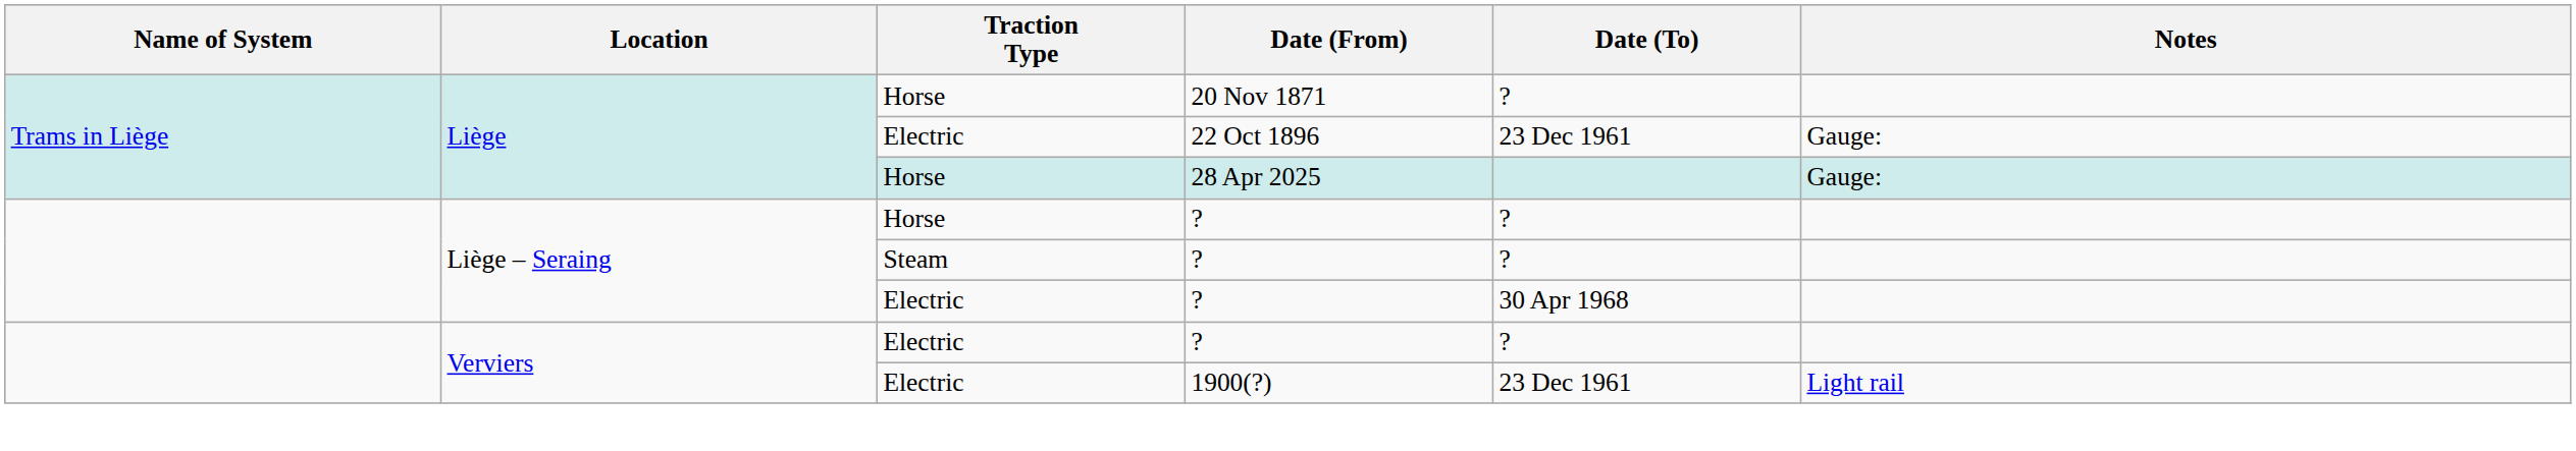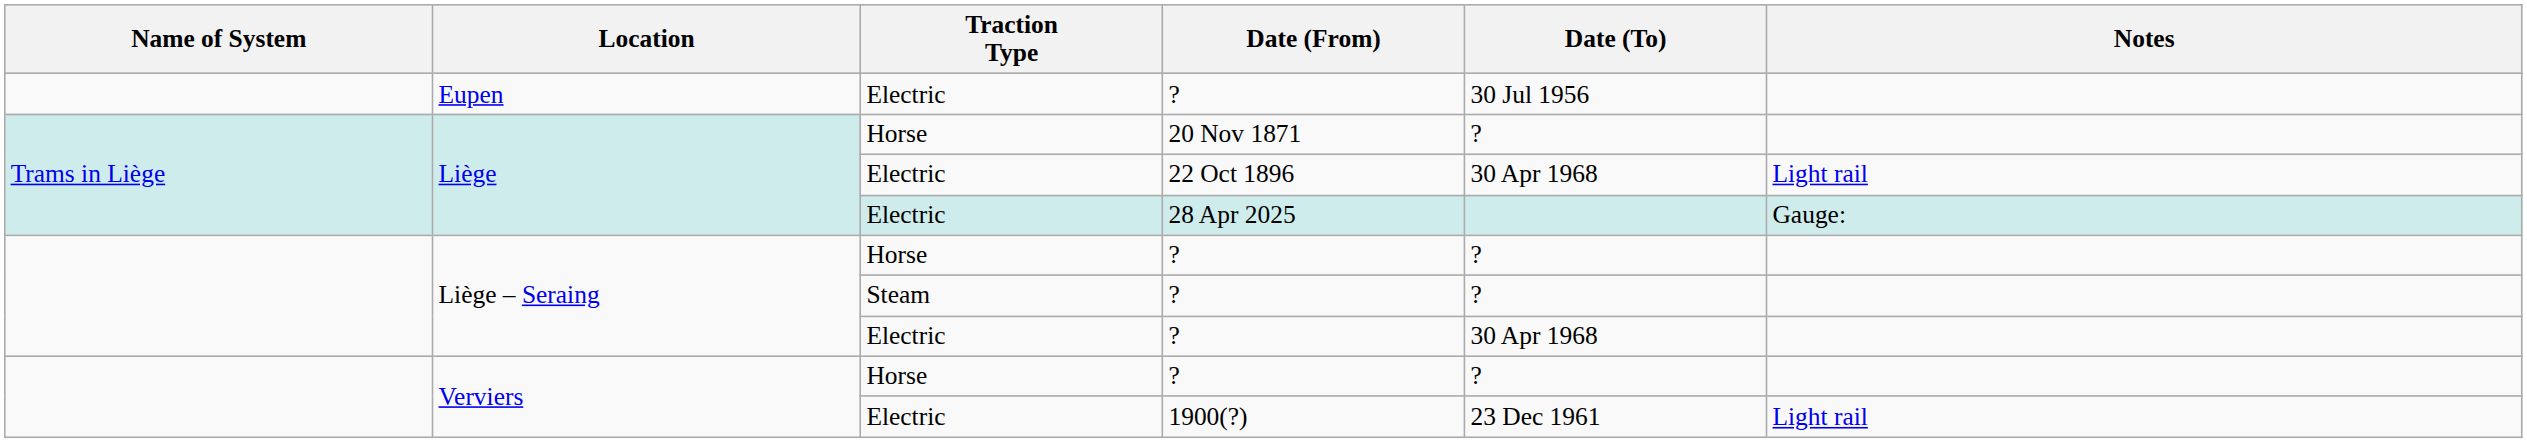+ row: Eupen | Electric | ? | 30 Jul 1956
22 Oct 1896 | Date (To): 23 Dec 1961 -> 30 Apr 1968
22 Oct 1896 | Notes: Gauge: -> Light rail
28 Apr 2025 | Traction Type: Horse -> Electric
Verviers / ? | Traction Type: Electric -> Horse
